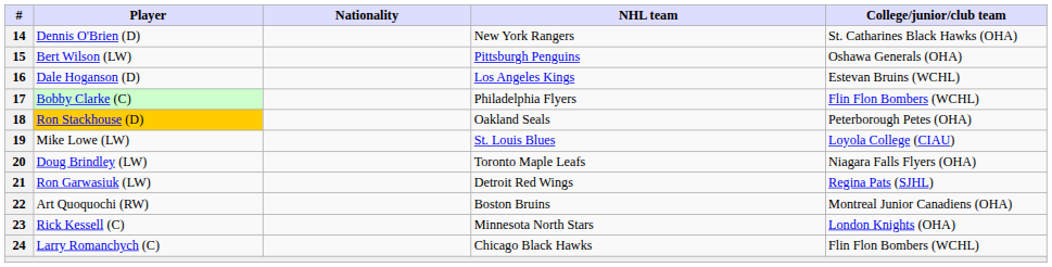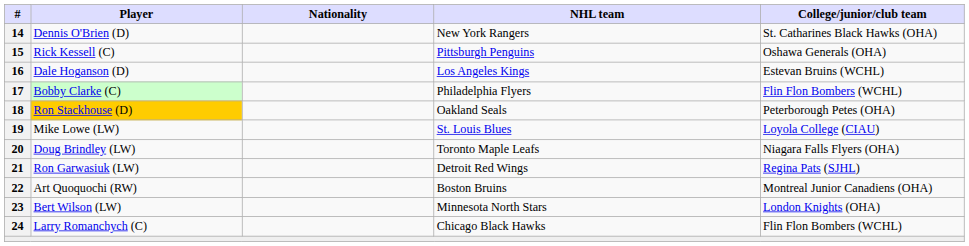15 | Player: Bert Wilson (LW) -> Rick Kessell (C)
23 | Player: Rick Kessell (C) -> Bert Wilson (LW)
